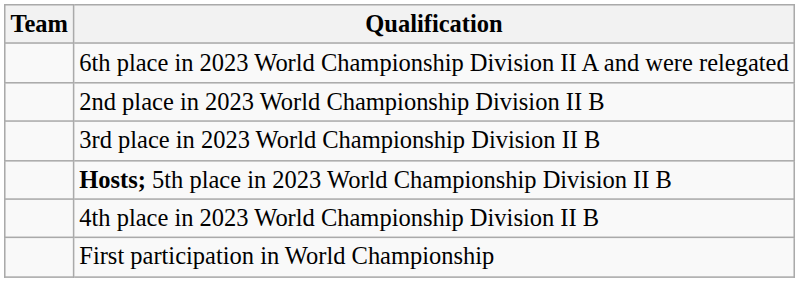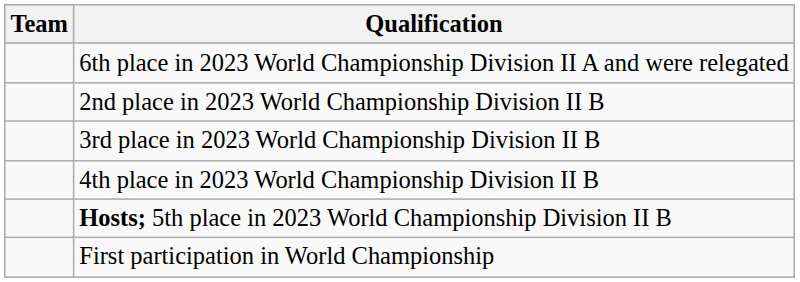rows swapped: 4th place in 2023 World Championship Division II B <-> Hosts; 5th place in 2023 World Championship Division II B
